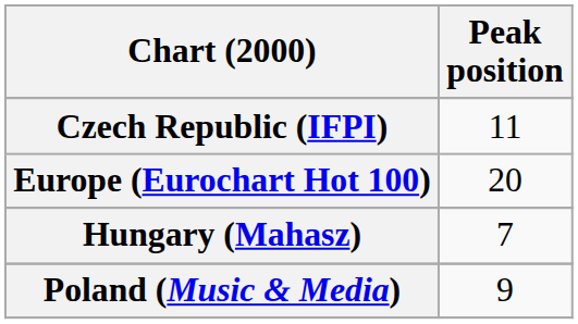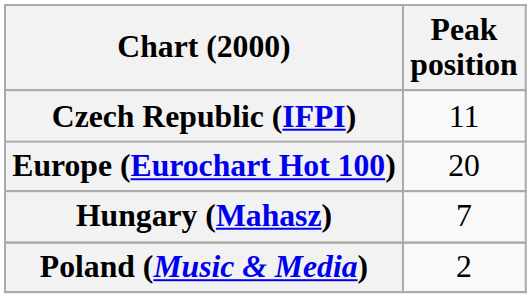Poland (Music & Media) | Peak position: 9 -> 2
